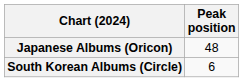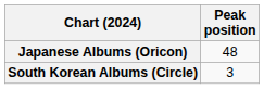South Korean Albums (Circle) | Peak position: 6 -> 3
